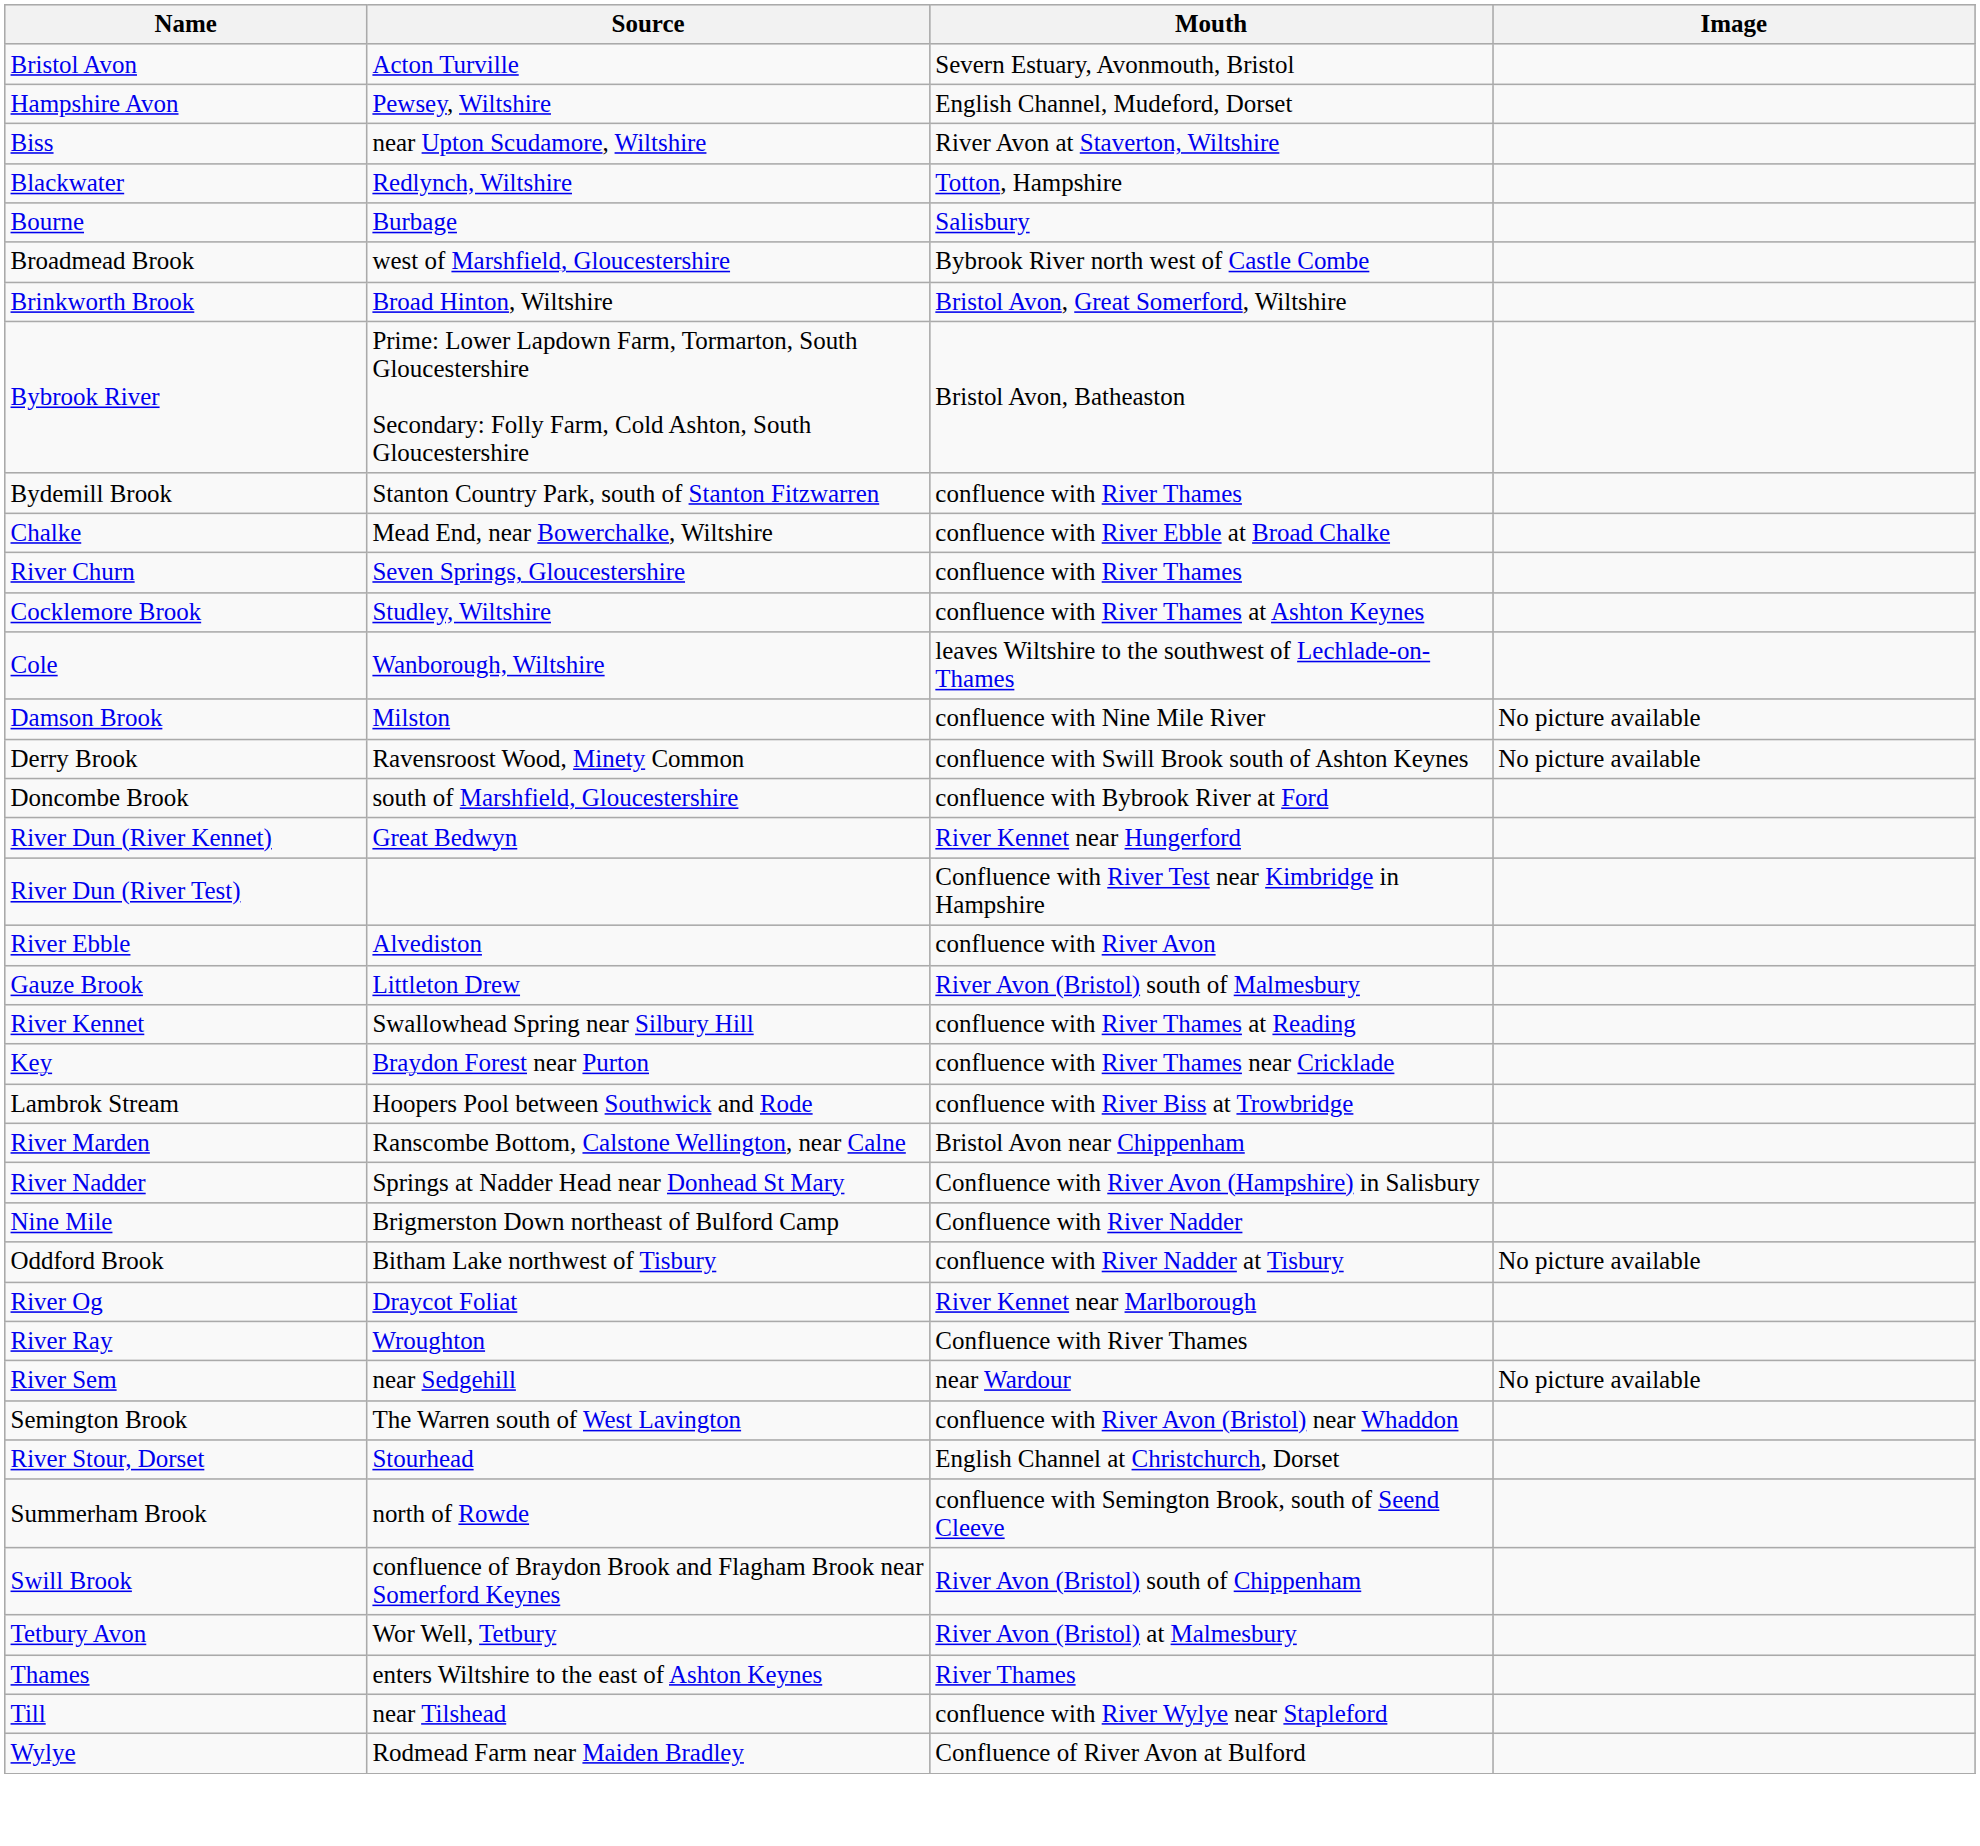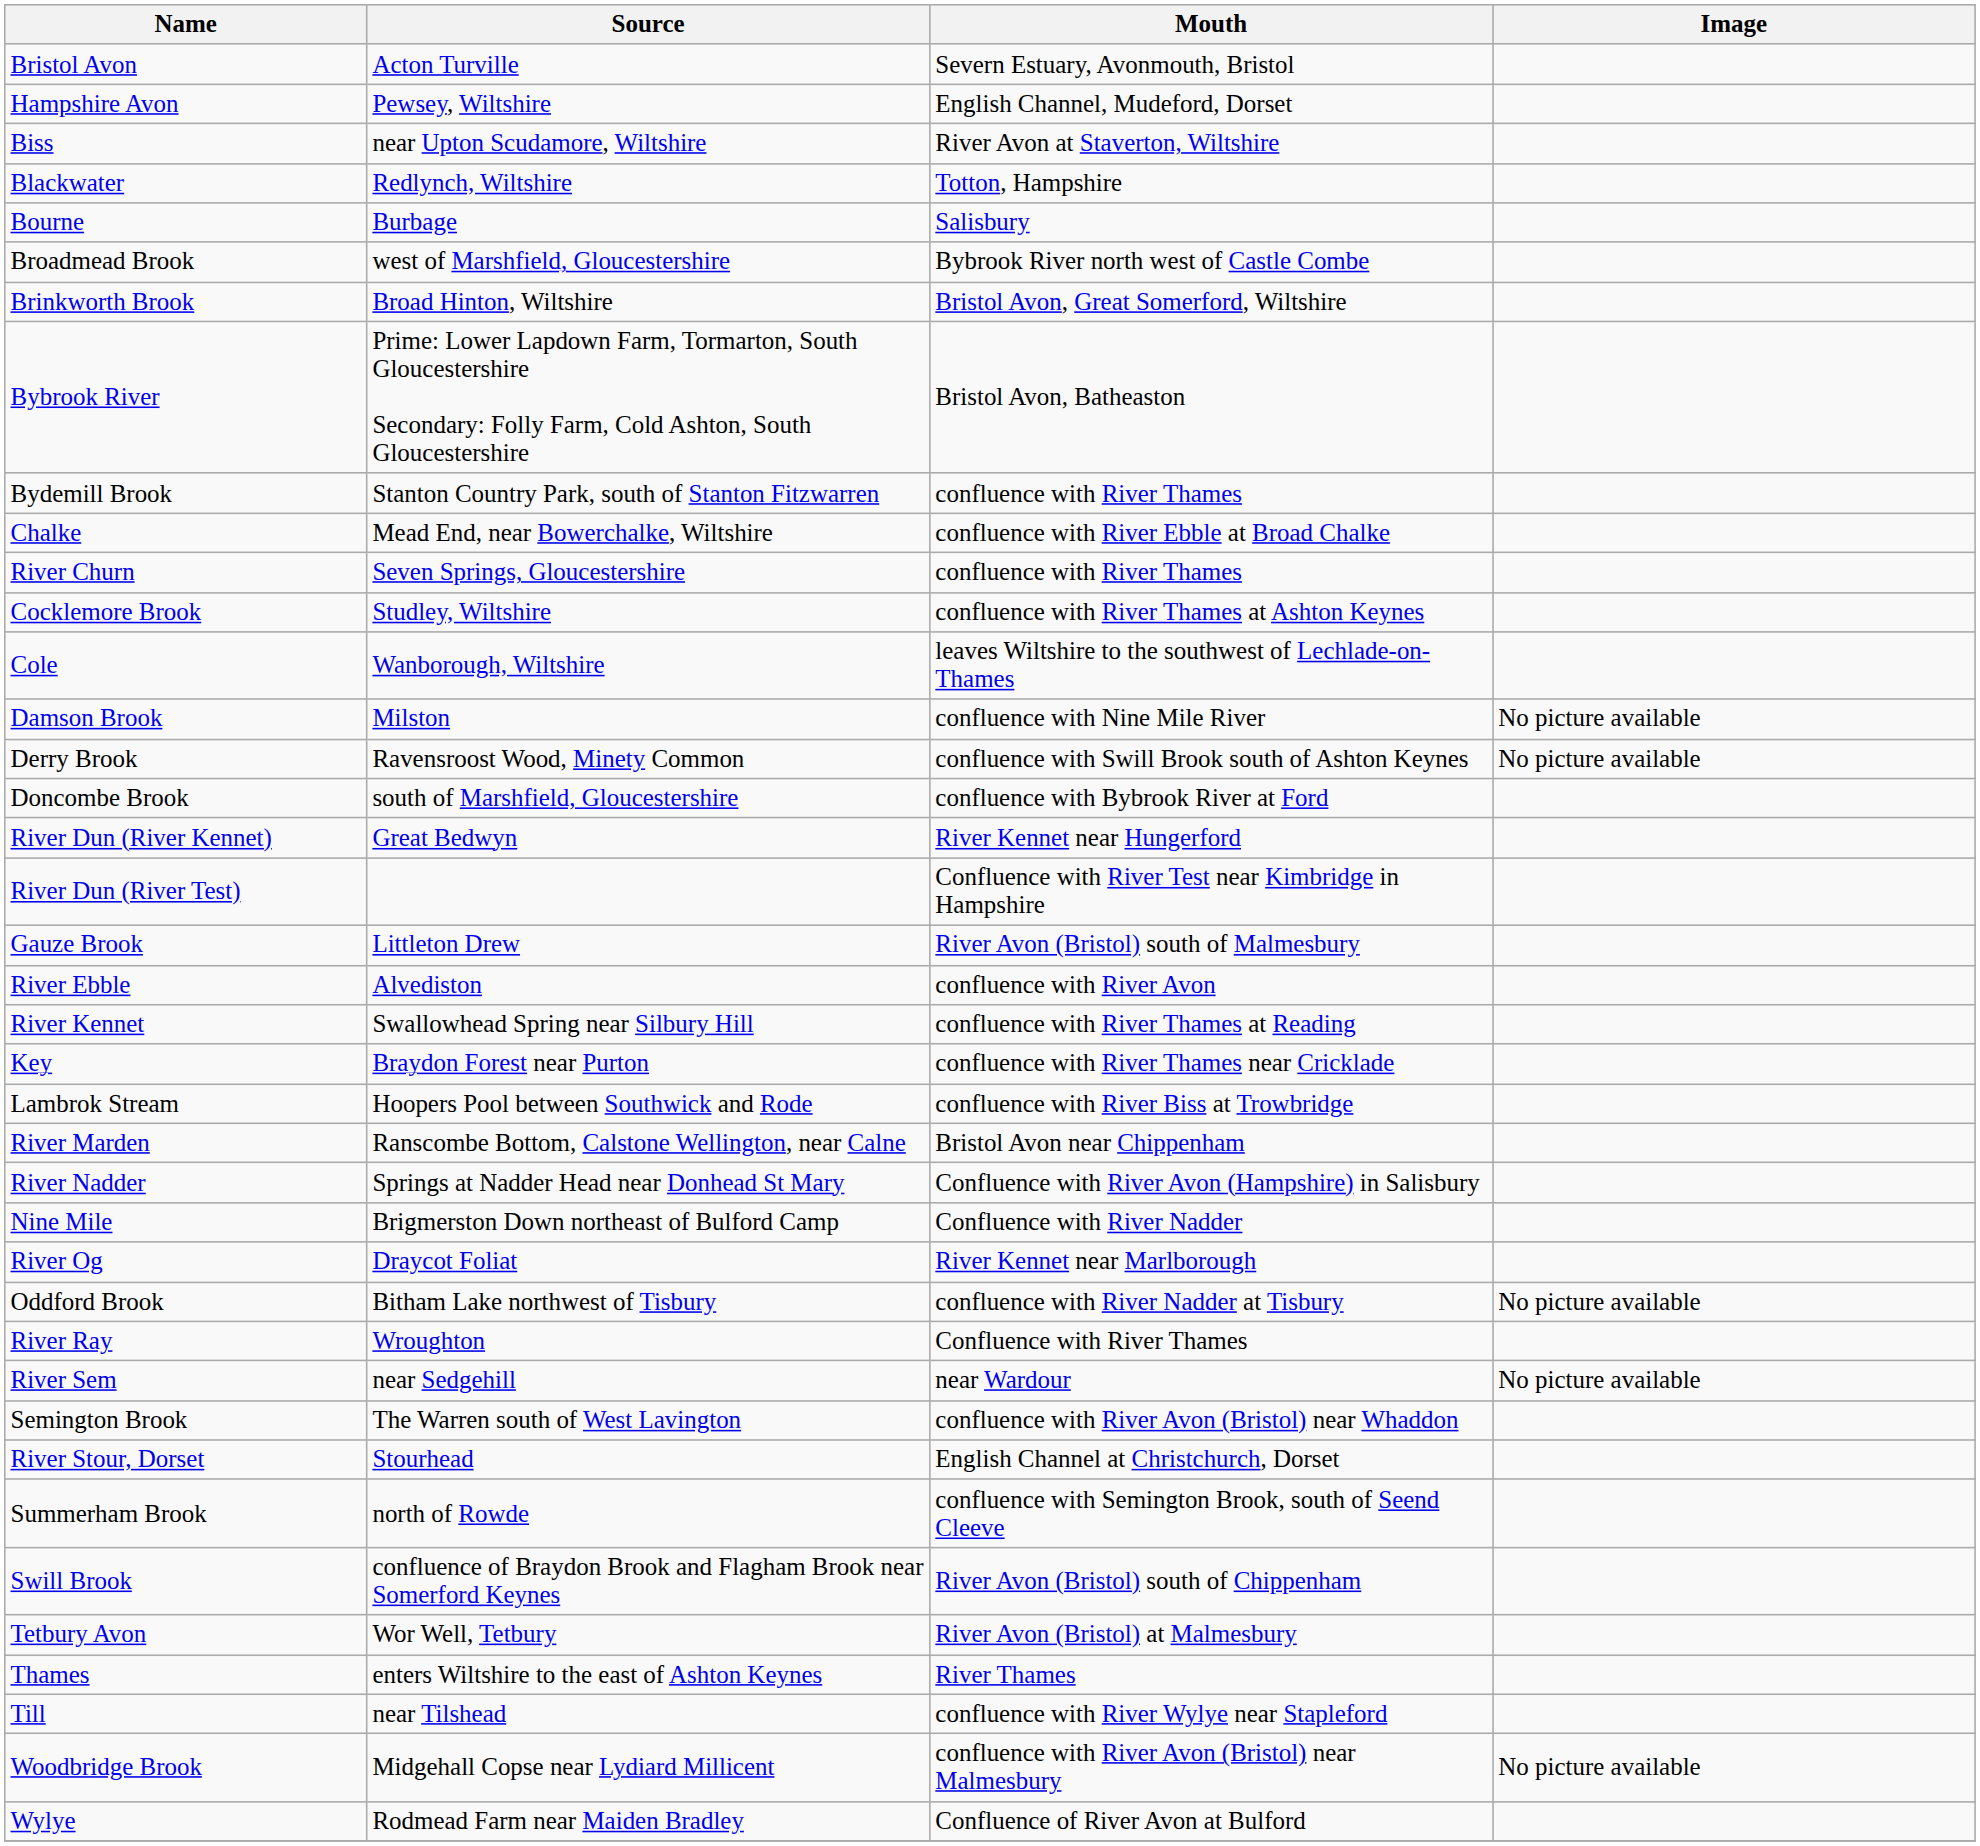rows swapped: River Ebble <-> Gauze Brook
rows swapped: Oddford Brook <-> River Og
+ row: Woodbridge Brook | Midgehall Copse near Lydiard Millicent | confluence with River Avon (Bristol) near Malmesbury | No picture available
